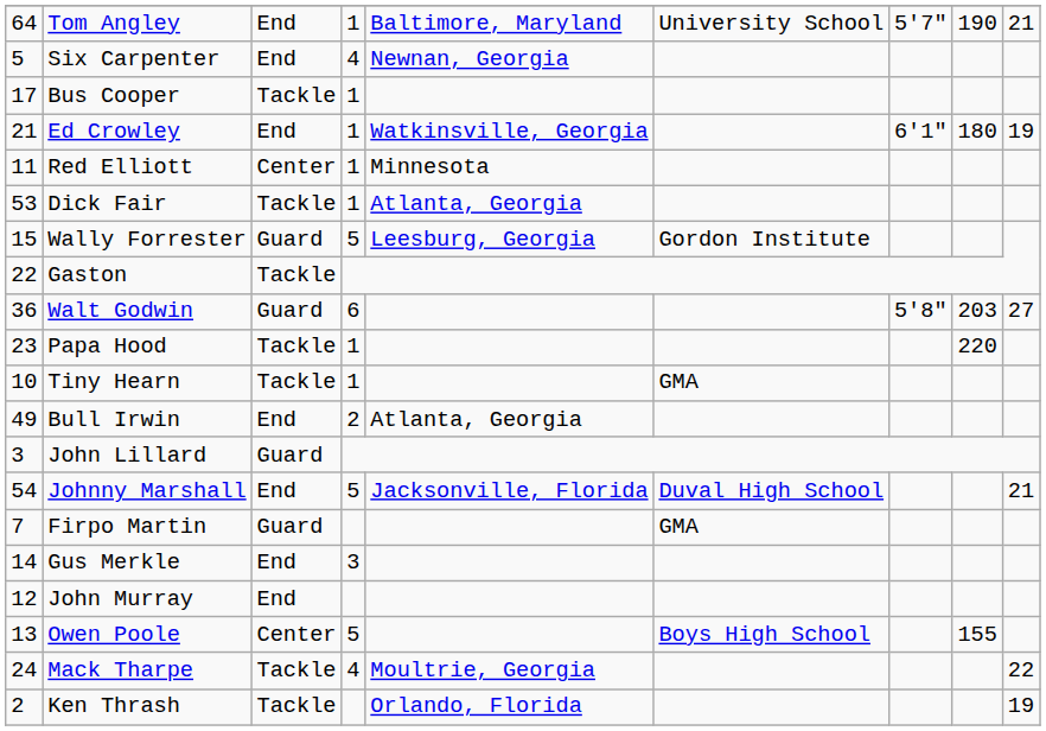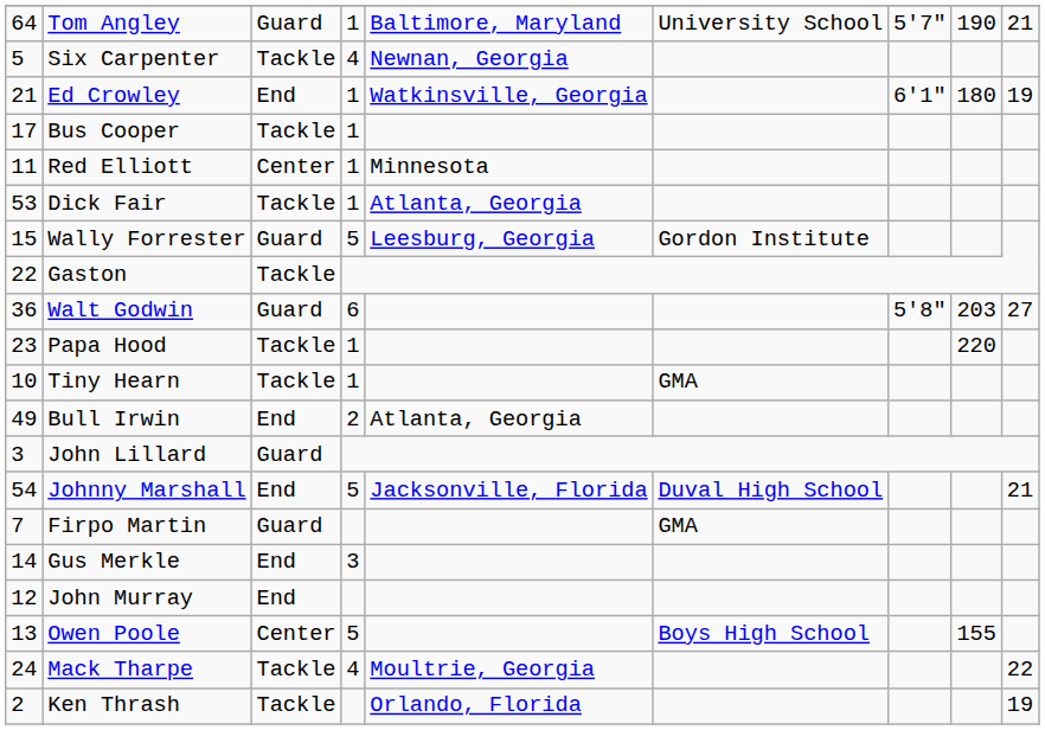Tom Angley | column 3: End -> Guard
Six Carpenter | column 3: End -> Tackle
rows swapped: Bus Cooper <-> Ed Crowley
